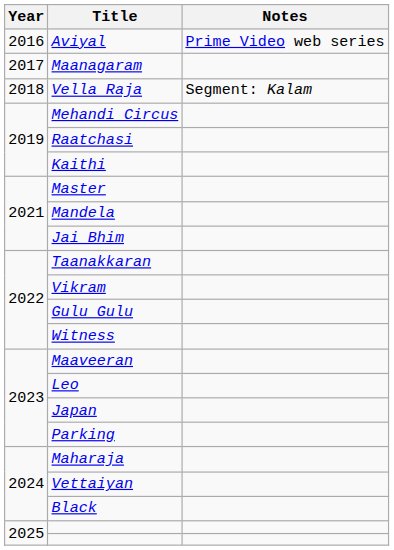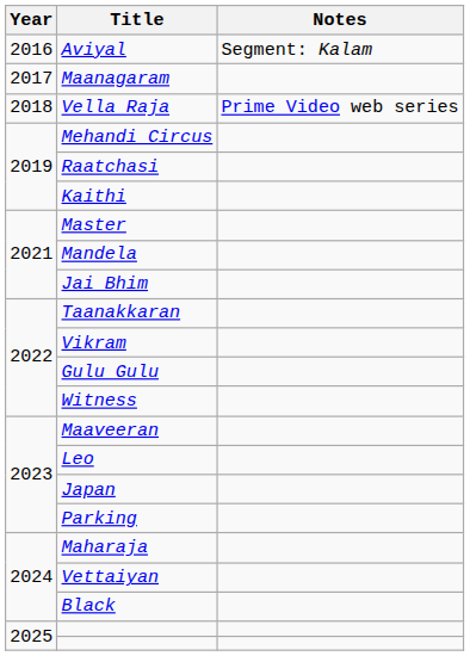Aviyal | Notes: Prime Video web series -> Segment: Kalam
Vella Raja | Notes: Segment: Kalam -> Prime Video web series
